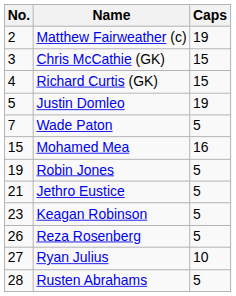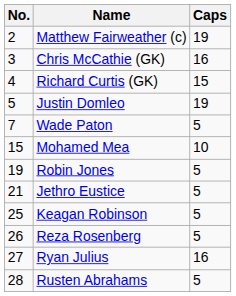Chris McCathie (GK) | Caps: 15 -> 16
Mohamed Mea | Caps: 16 -> 10
Keagan Robinson | No.: 23 -> 25
Ryan Julius | Caps: 10 -> 16
